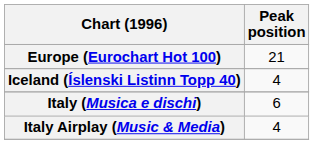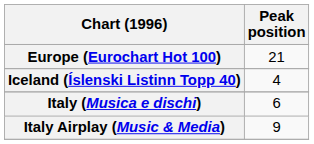Italy Airplay (Music & Media) | Peak position: 4 -> 9
